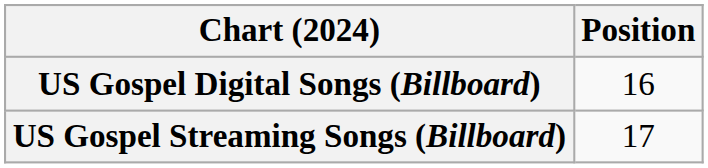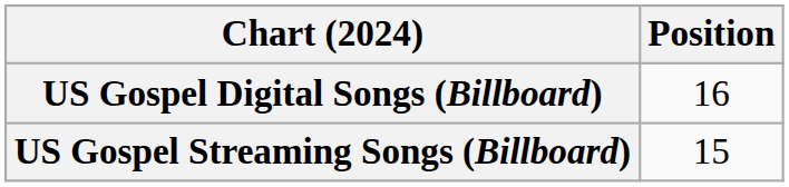US Gospel Streaming Songs (Billboard) | Position: 17 -> 15
